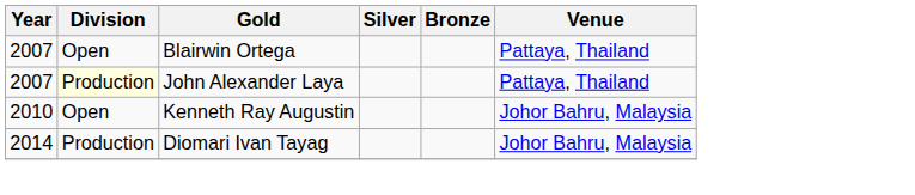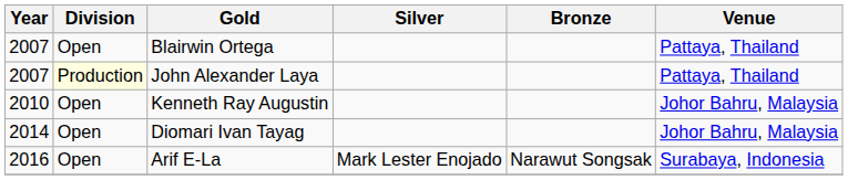Diomari Ivan Tayag | Division: Production -> Open
+ row: 2016 | Open | Arif E-La | Mark Lester Enojado | Narawut Songsak | Surabaya, Indonesia
